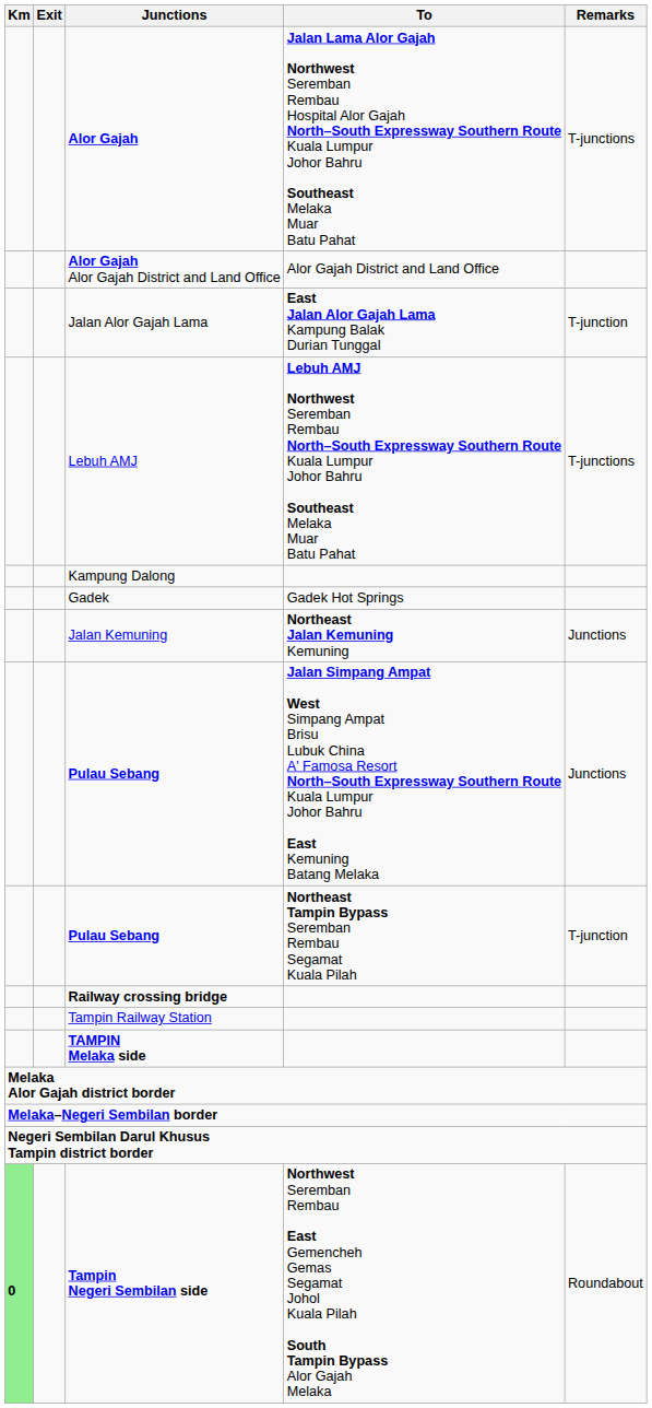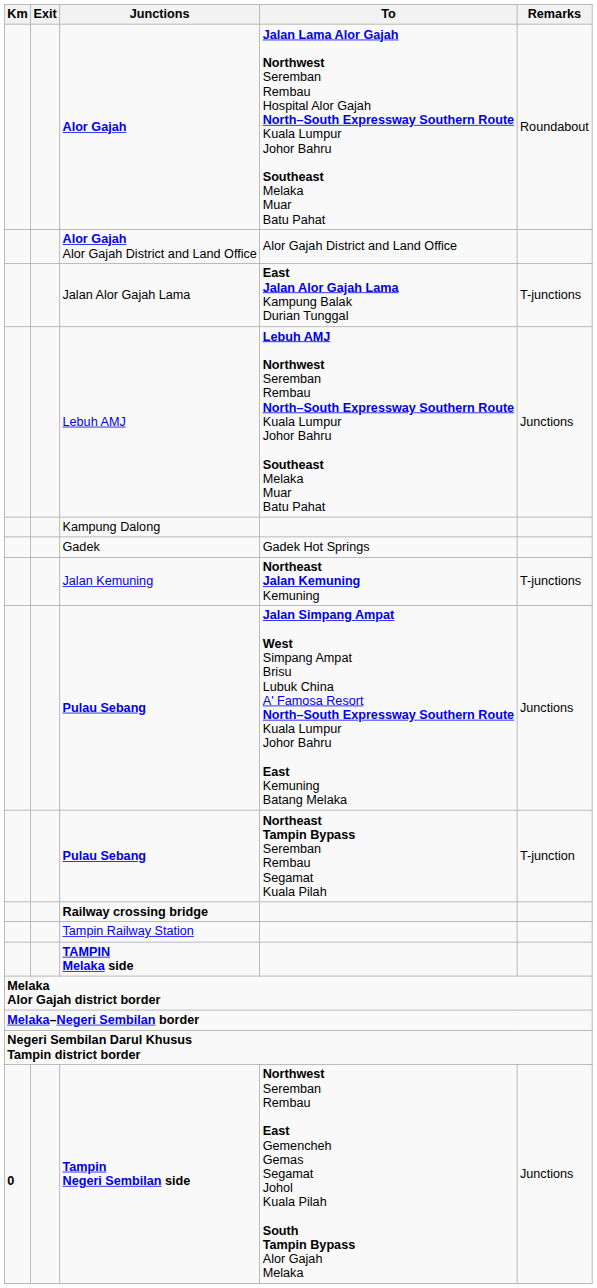Alor Gajah | Remarks: T-junctions -> Roundabout
Jalan Alor Gajah Lama | Remarks: T-junction -> T-junctions
Lebuh AMJ | Remarks: T-junctions -> Junctions
Jalan Kemuning | Remarks: Junctions -> T-junctions
Tampin Negeri Sembilan side | Km: lightgreen background -> no background
Tampin Negeri Sembilan side | Remarks: Roundabout -> Junctions
